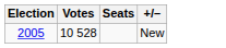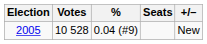+ column: % | 0.04 (#9)
